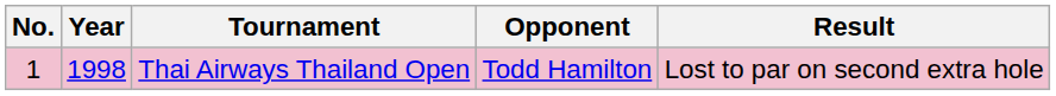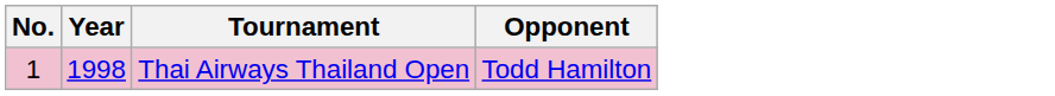- column: Result | Lost to par on second extra hole
